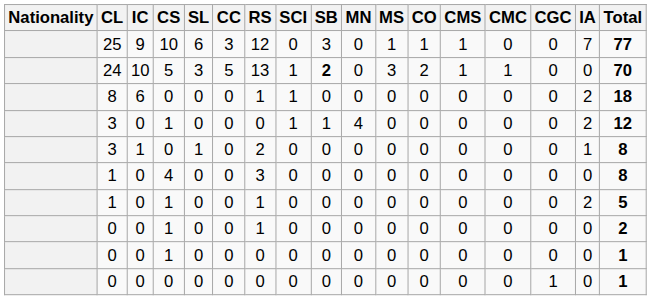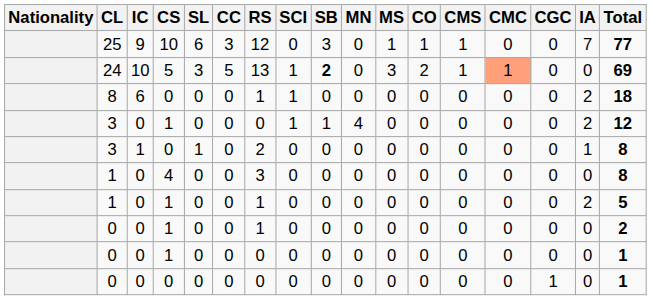24 | CMC: no background -> lightsalmon background
24 | Total: 70 -> 69
